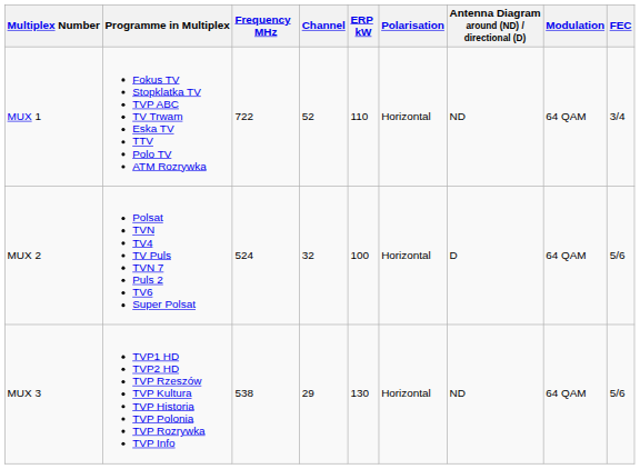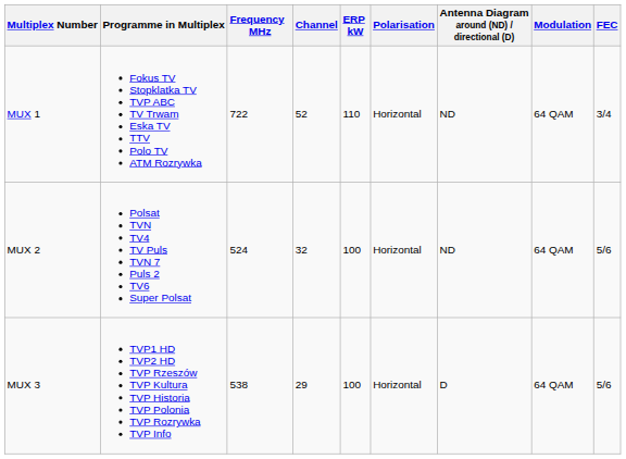MUX 2 | Antenna Diagram around (ND) / directional (D): D -> ND
MUX 3 | ERP kW: 130 -> 100
MUX 3 | Antenna Diagram around (ND) / directional (D): ND -> D
